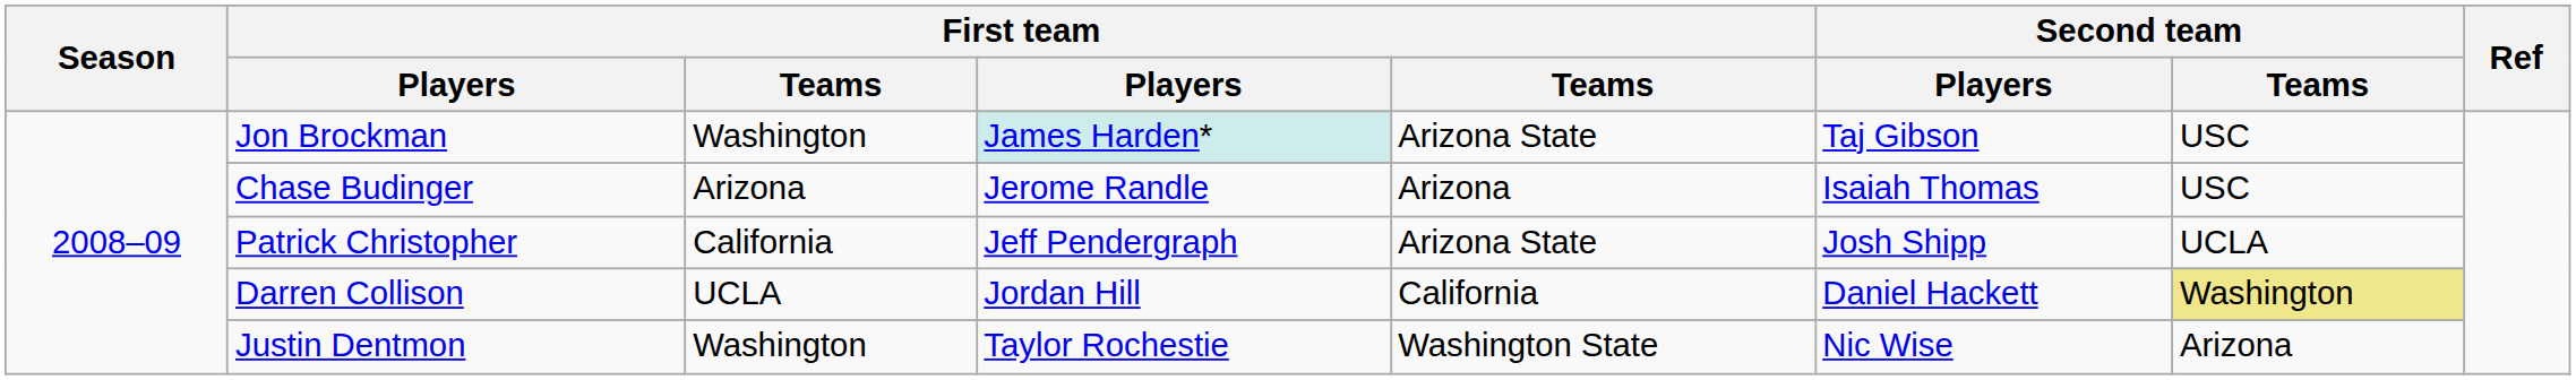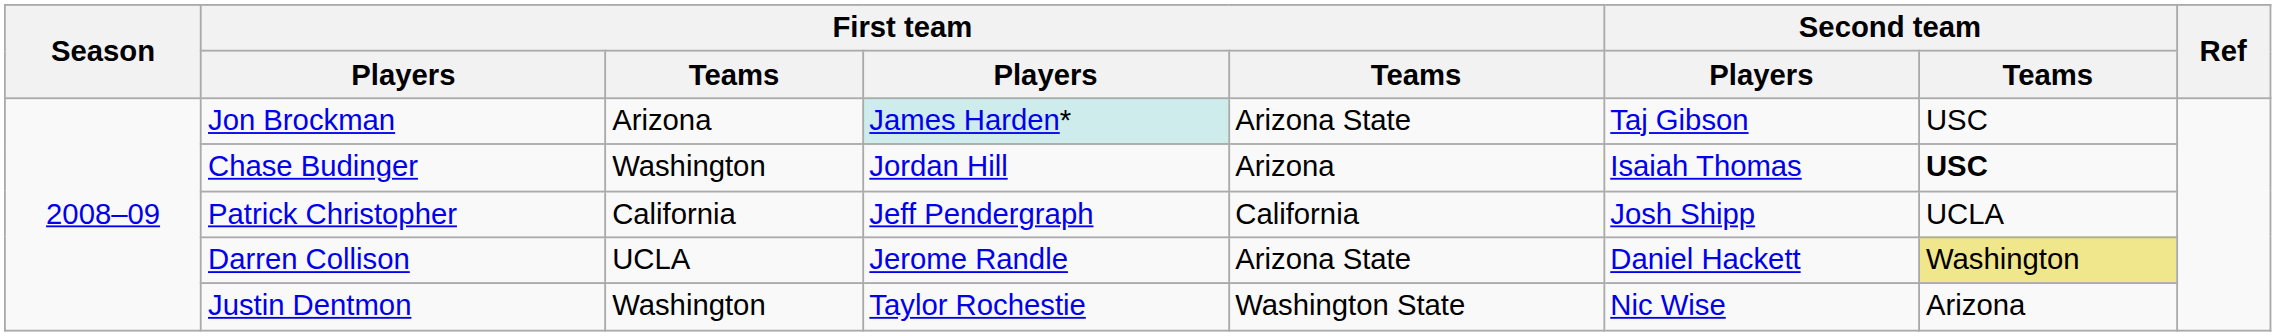Jon Brockman | column 3: Washington -> Arizona
Chase Budinger | column 3: Arizona -> Washington
Chase Budinger | column 4: Jerome Randle -> Jordan Hill
Chase Budinger | Second team / Teams: normal -> bold
Patrick Christopher | column 5: Arizona State -> California
Darren Collison | column 4: Jordan Hill -> Jerome Randle
Darren Collison | column 5: California -> Arizona State
